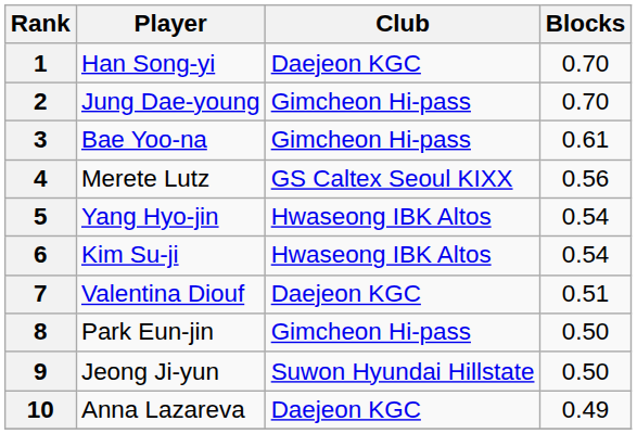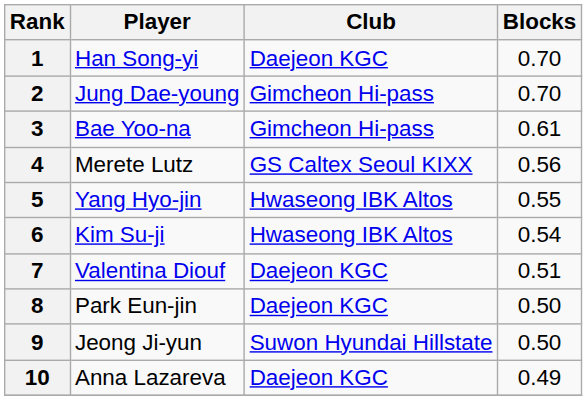5 | Blocks: 0.54 -> 0.55
8 | Club: Gimcheon Hi-pass -> Daejeon KGC
